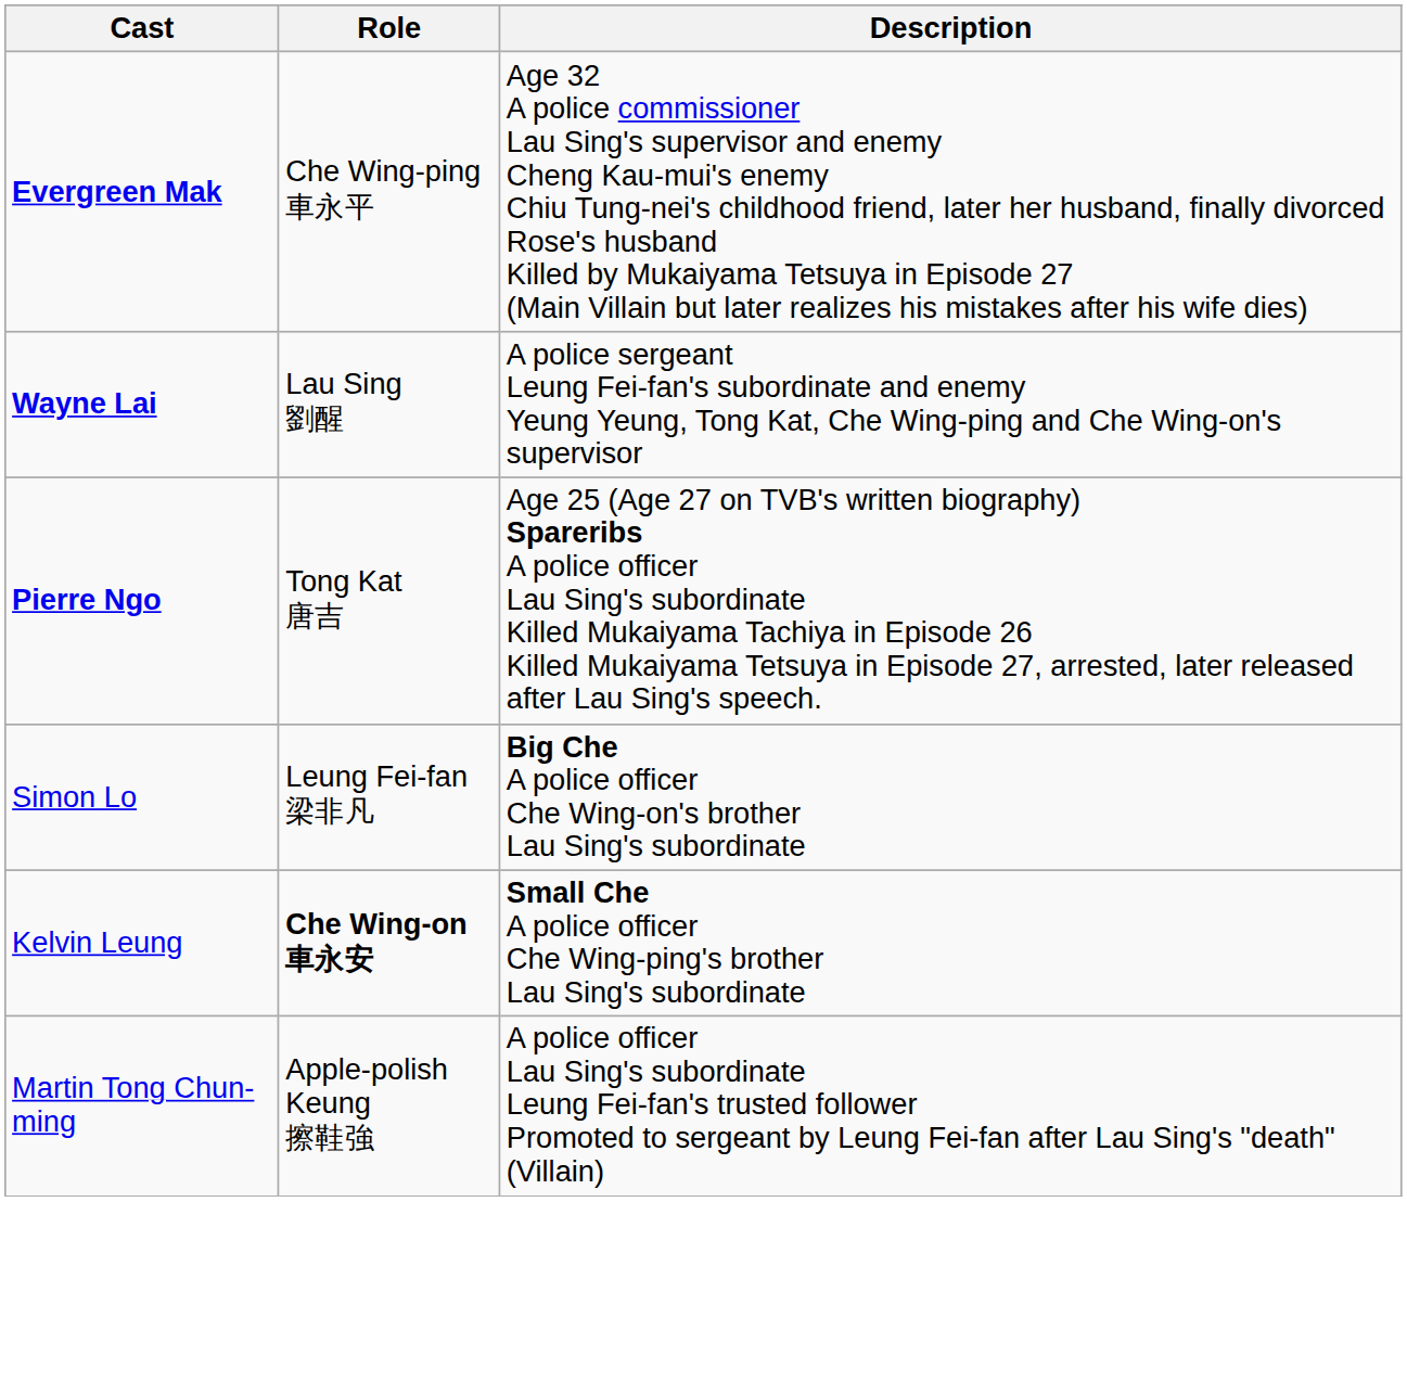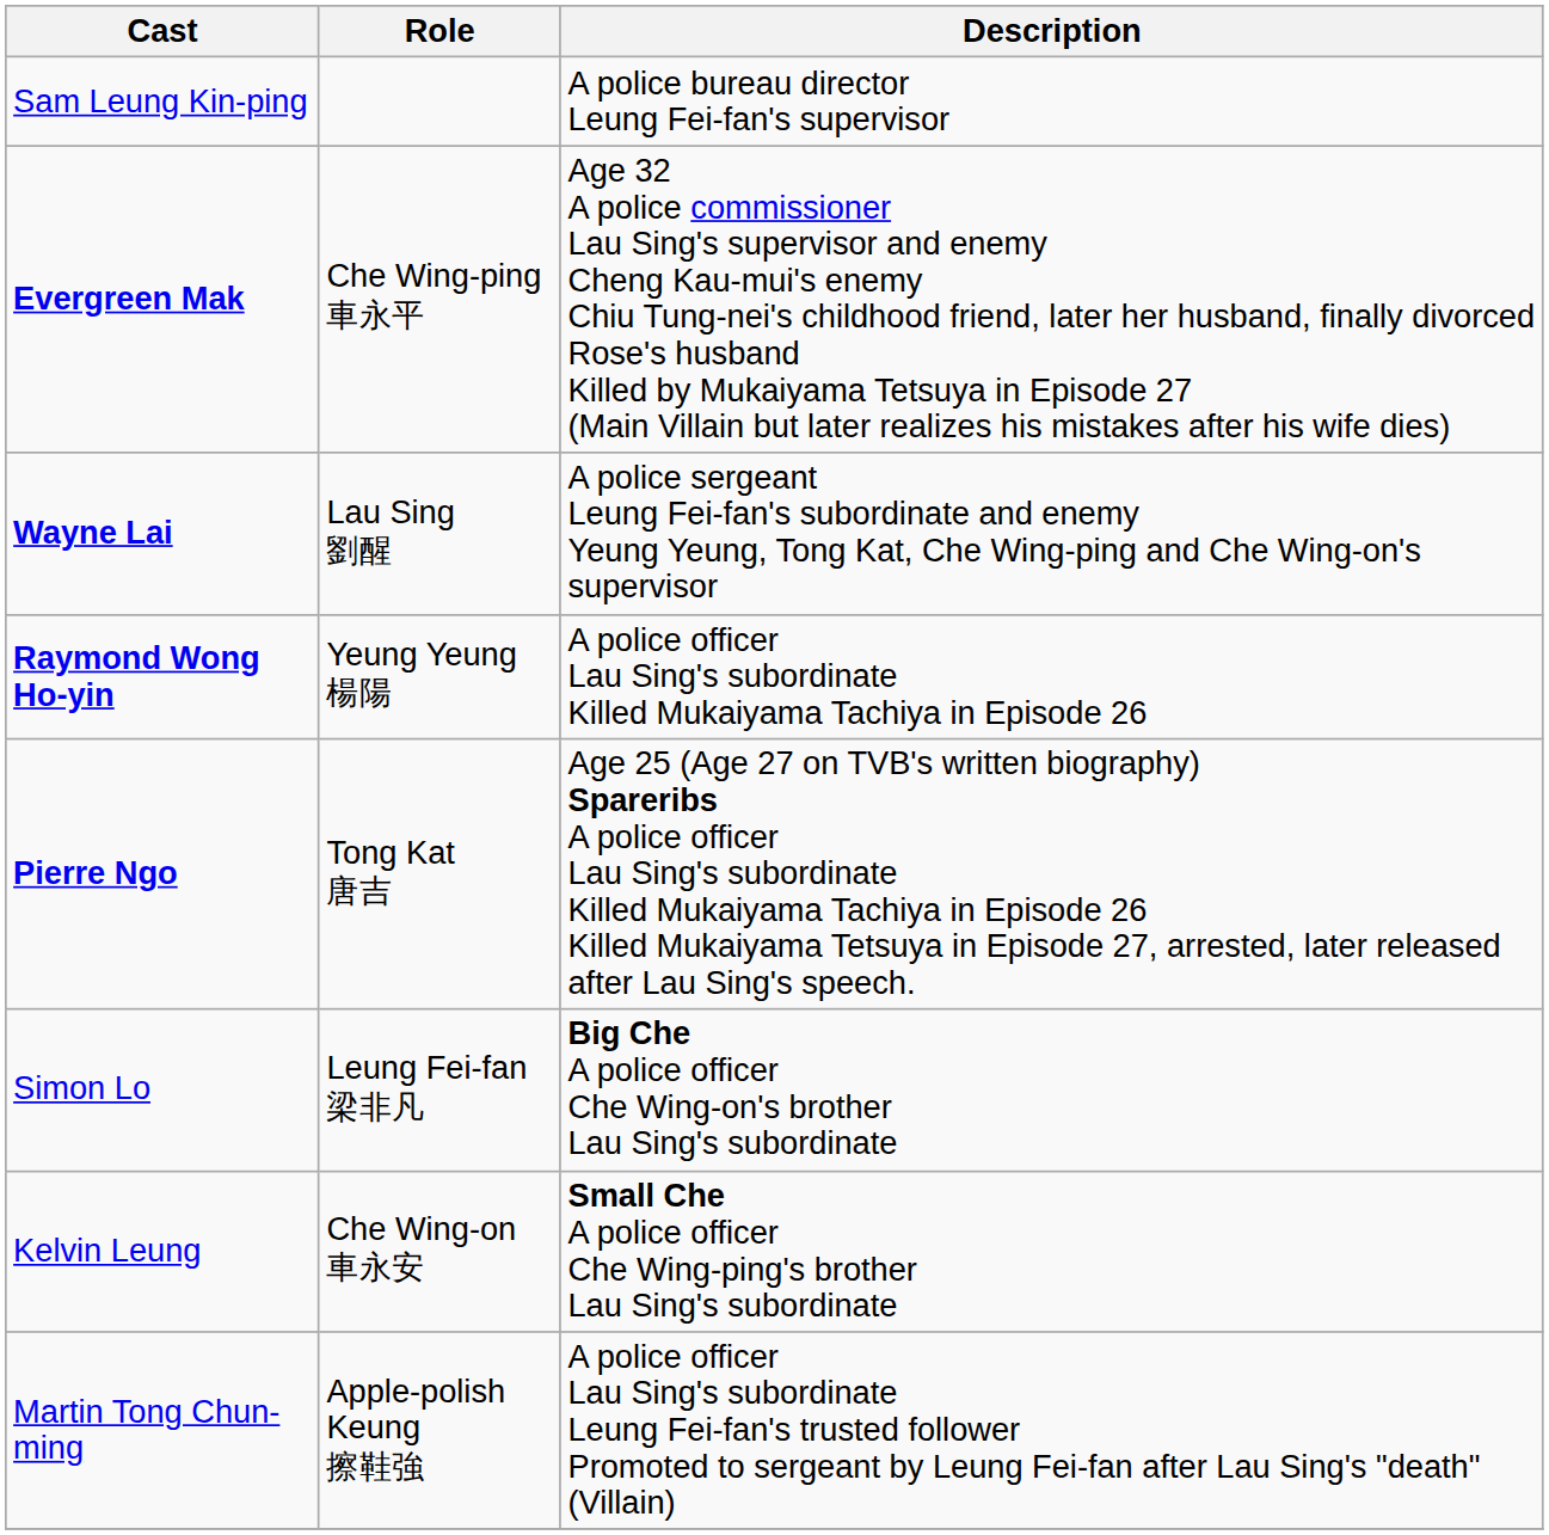+ row: Sam Leung Kin-ping | A police bureau director Leung Fei-fan's supervisor
+ row: Raymond Wong Ho-yin | Yeung Yeung 楊陽 | A police officer Lau Sing's subordinate Killed Mukaiyama Tachiya in Episode 26
Kelvin Leung | Role: bold -> normal
